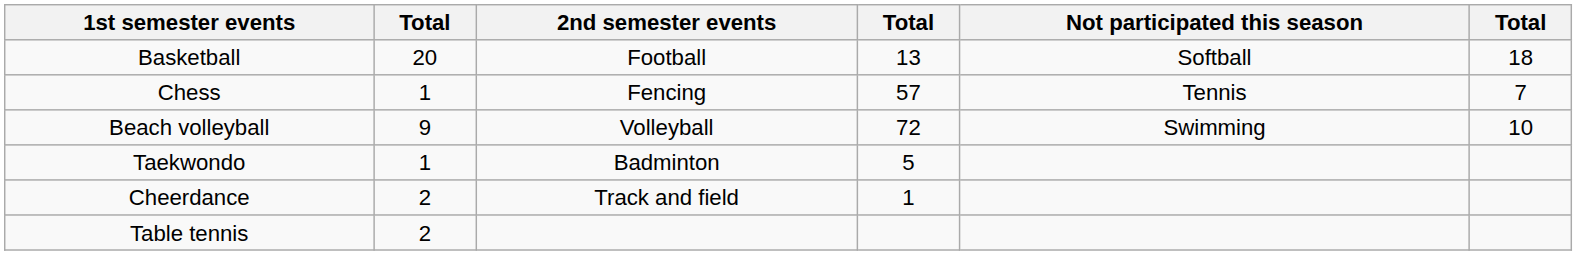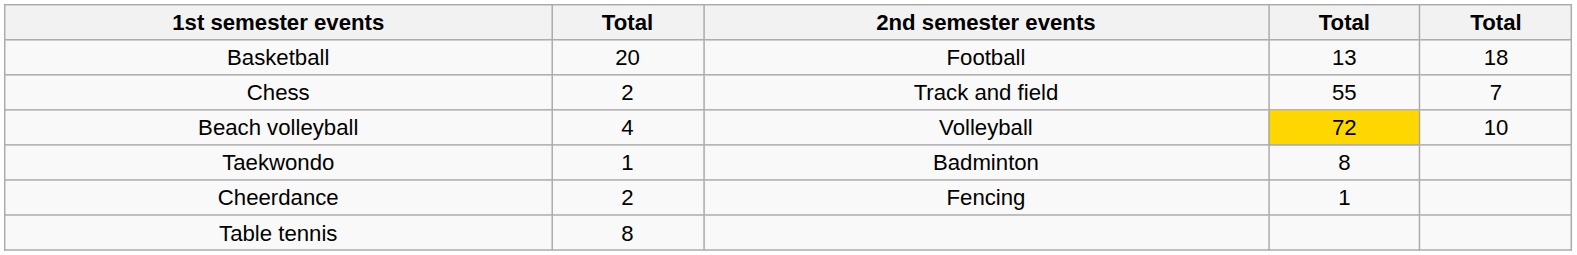- column: Not participated this season | Softball | Tennis | Swimming
Chess | column 2: 1 -> 2
Chess | 2nd semester events: Fencing -> Track and field
Chess | column 4: 57 -> 55
Beach volleyball | column 2: 9 -> 4
Beach volleyball | column 4: no background -> gold background
Taekwondo | column 4: 5 -> 8
Cheerdance | 2nd semester events: Track and field -> Fencing
Table tennis | column 2: 2 -> 8
